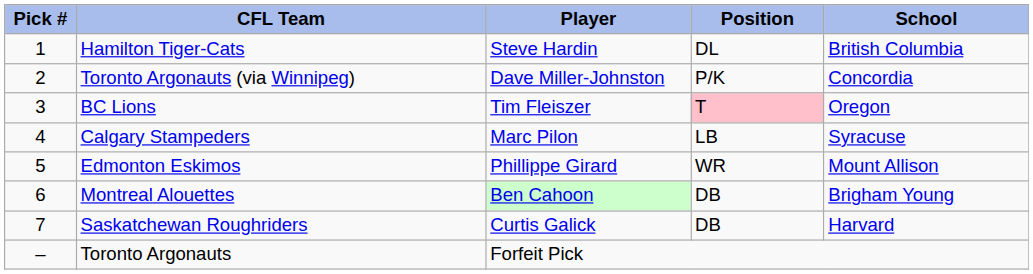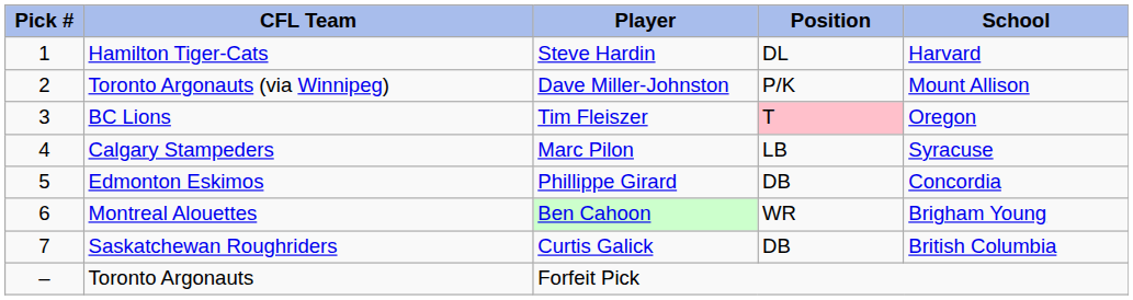Hamilton Tiger-Cats | School: British Columbia -> Harvard
Toronto Argonauts (via Winnipeg) | School: Concordia -> Mount Allison
Edmonton Eskimos | Position: WR -> DB
Edmonton Eskimos | School: Mount Allison -> Concordia
Montreal Alouettes | Position: DB -> WR
Saskatchewan Roughriders | School: Harvard -> British Columbia
